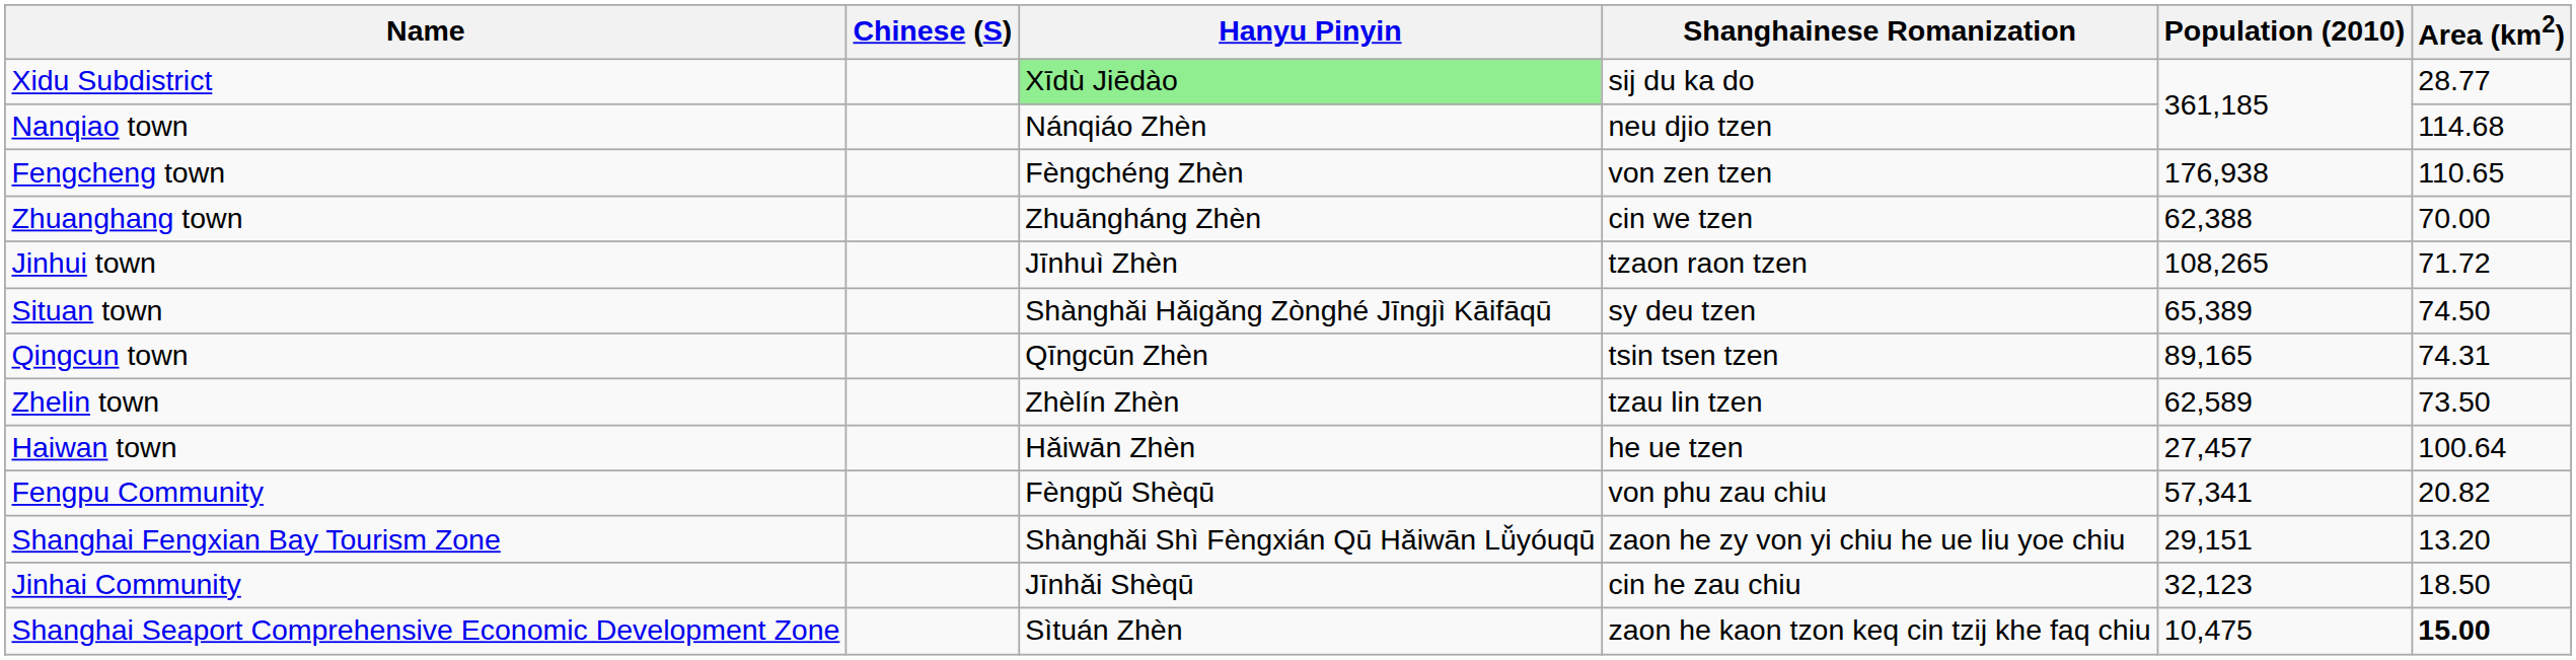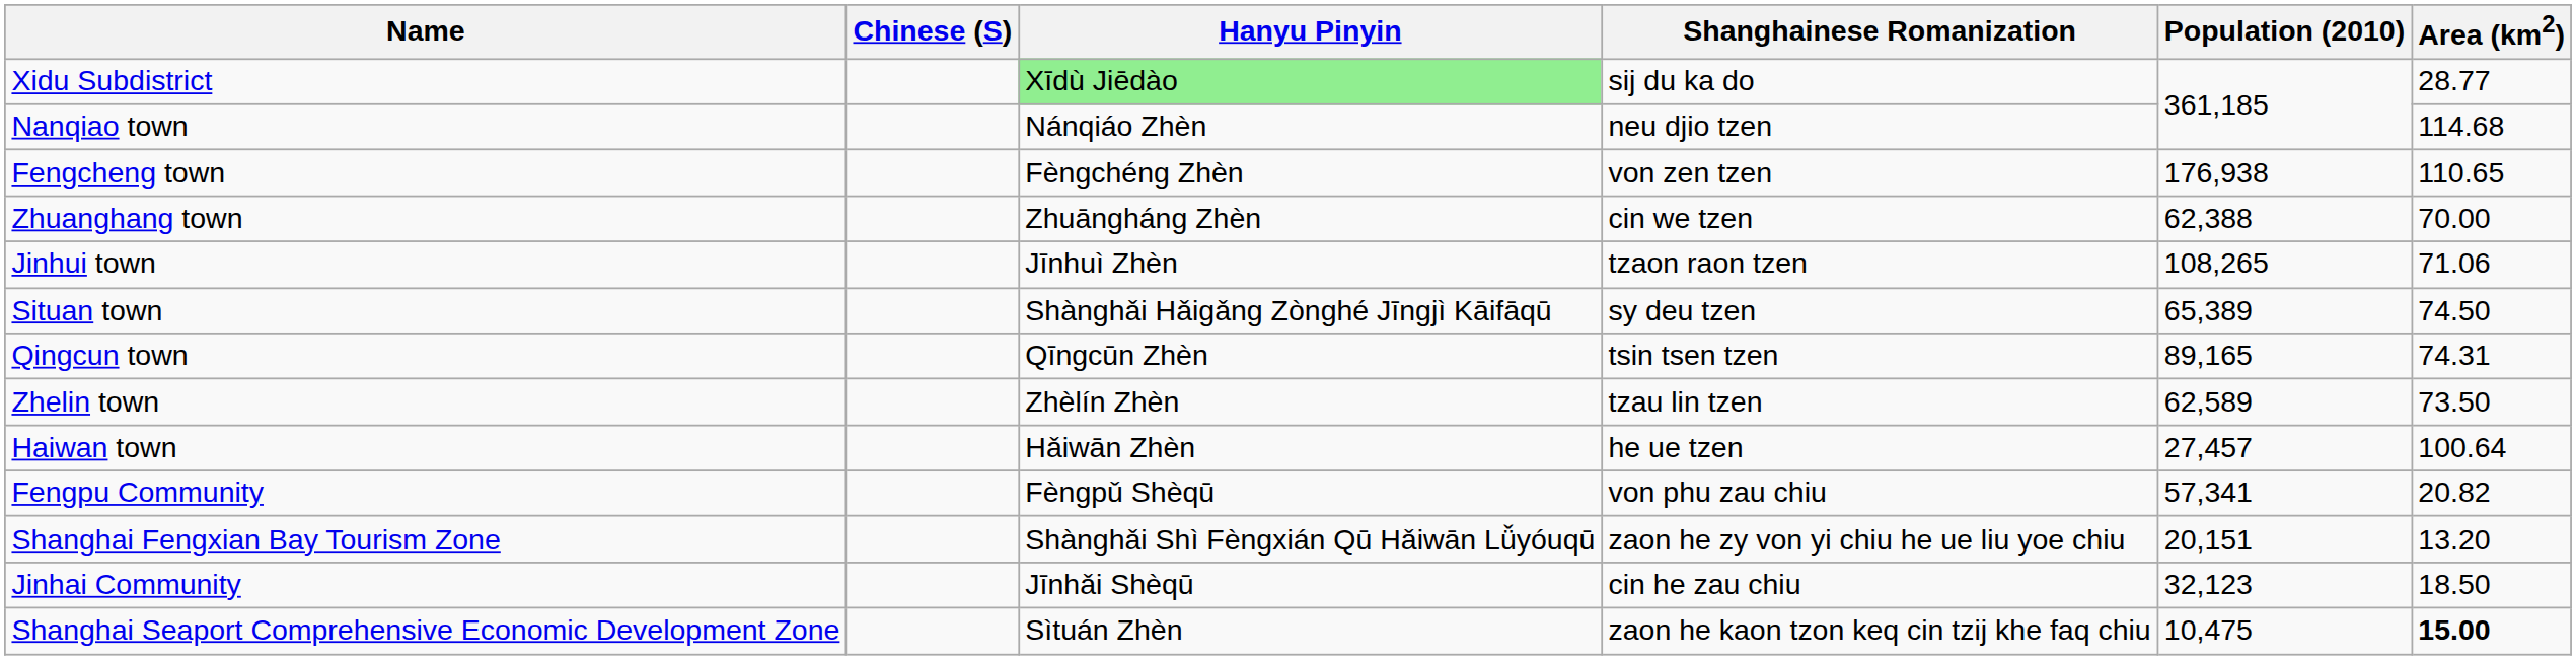Jinhui town | Area (km2): 71.72 -> 71.06
Shanghai Fengxian Bay Tourism Zone | Population (2010): 29,151 -> 20,151
